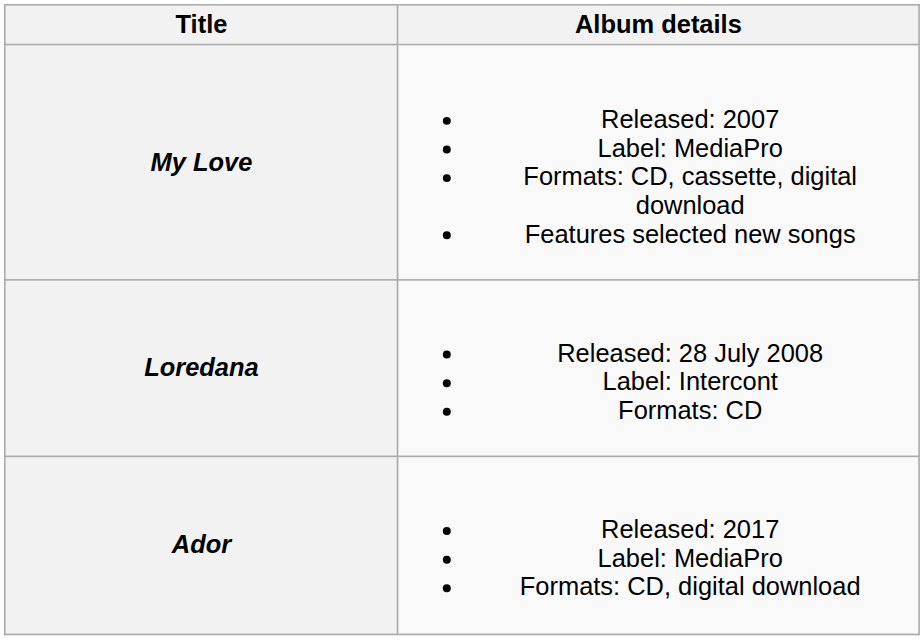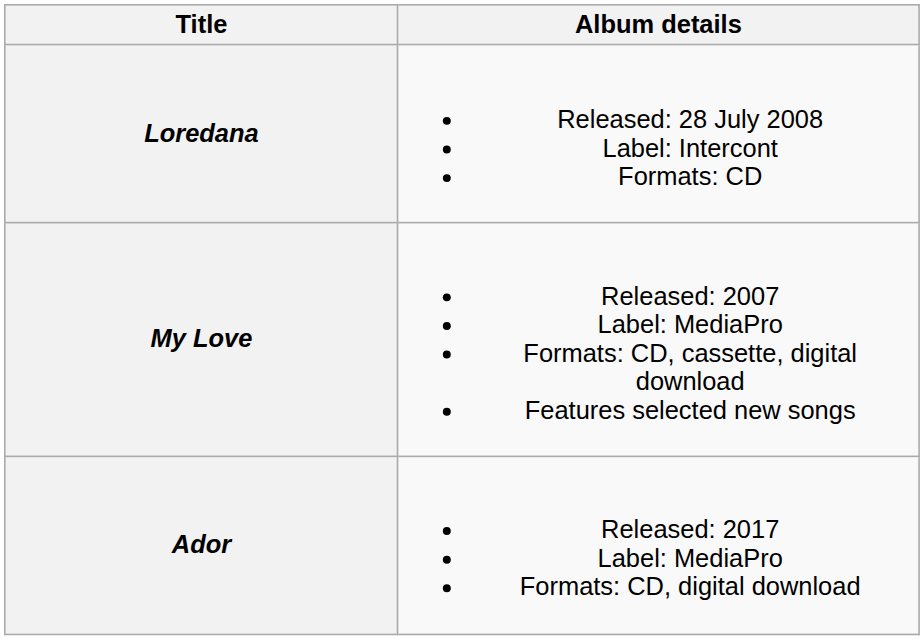rows swapped: My Love <-> Loredana
